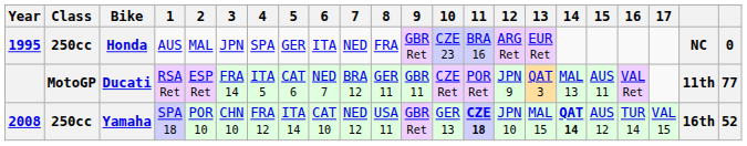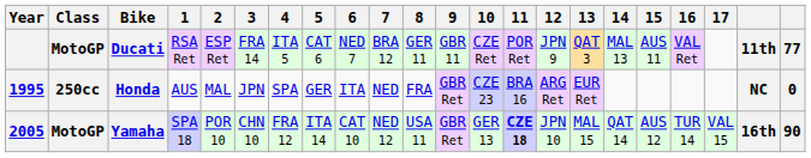rows swapped: Honda <-> Ducati
Yamaha | Year: 2008 -> 2005
Yamaha | Class: 250cc -> MotoGP
Yamaha | 14: bold -> normal
Yamaha | column 22: 52 -> 90
